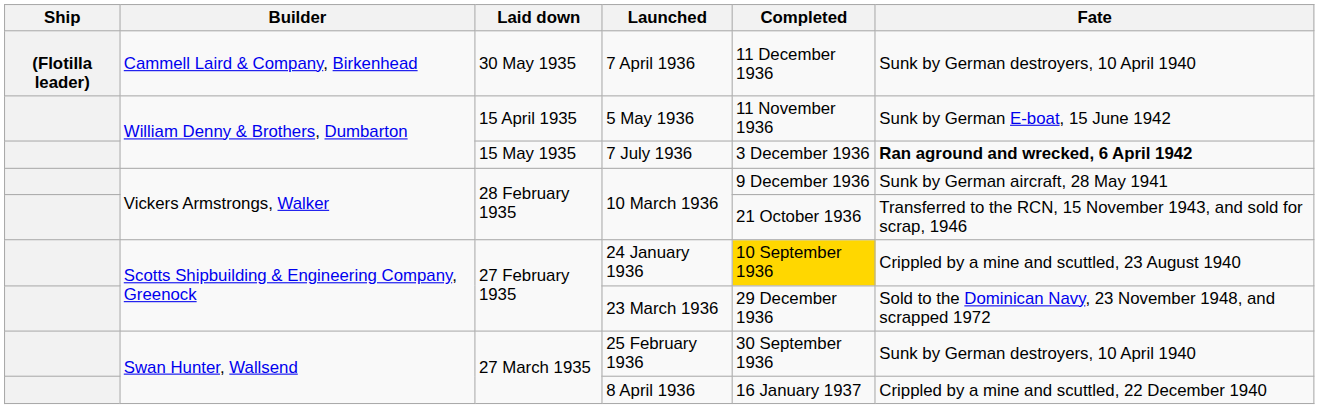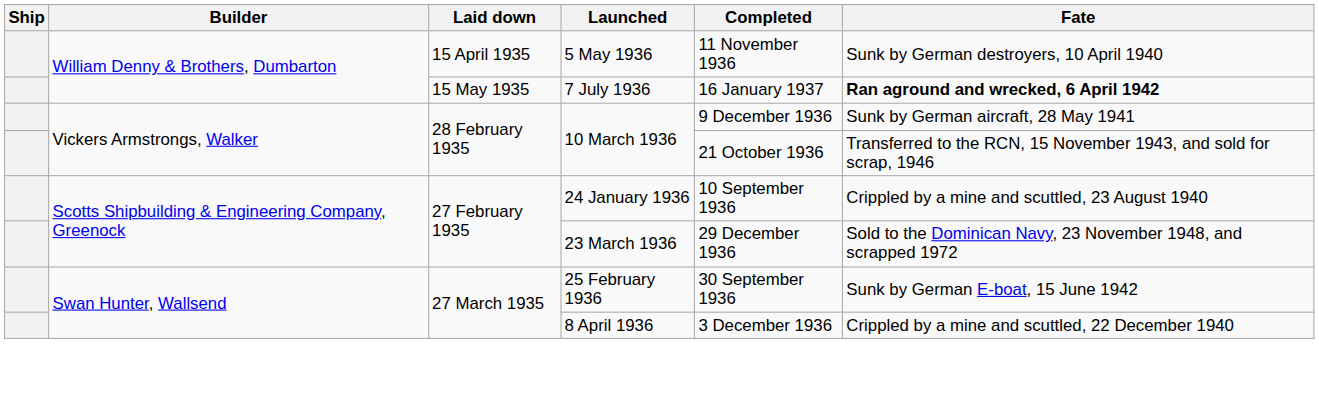- row: (Flotilla leader) | Cammell Laird & Company, Birkenhead | 30 May 1935 | 7 April 1936 | 11 December 1936 | Sunk by German destroyers, 10 April 1940
5 May 1936 | Fate: Sunk by German E-boat, 15 June 1942 -> Sunk by German destroyers, 10 April 1940
7 July 1936 | Completed: 3 December 1936 -> 16 January 1937
24 January 1936 | Completed: gold background -> no background
25 February 1936 | Fate: Sunk by German destroyers, 10 April 1940 -> Sunk by German E-boat, 15 June 1942
8 April 1936 | Completed: 16 January 1937 -> 3 December 1936
